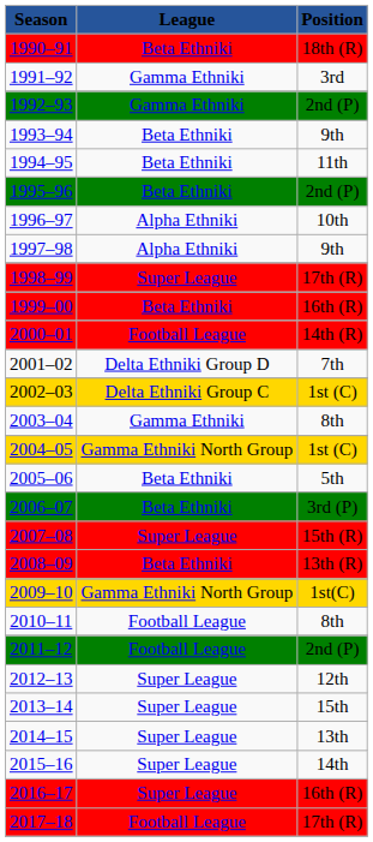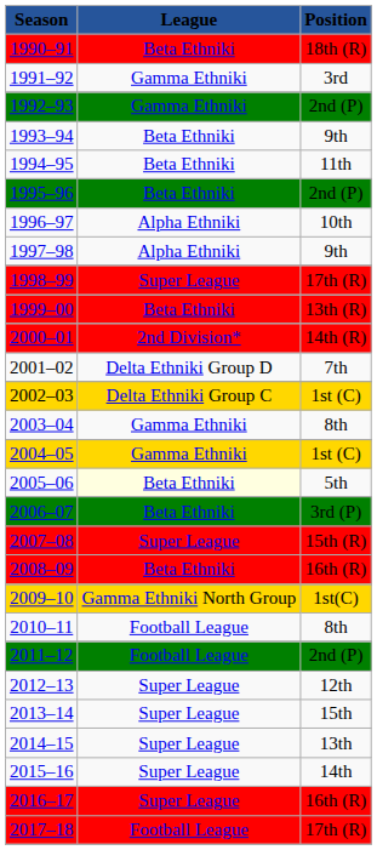1999–00 | Position: 16th (R) -> 13th (R)
2000–01 | League: Football League -> 2nd Division*
2004–05 | League: Gamma Ethniki North Group -> Gamma Ethniki
2005–06 | League: no background -> lightyellow background
2008–09 | Position: 13th (R) -> 16th (R)
